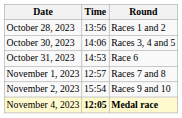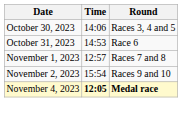- row: October 28, 2023 | 13:56 | Races 1 and 2
